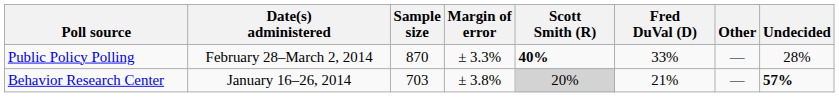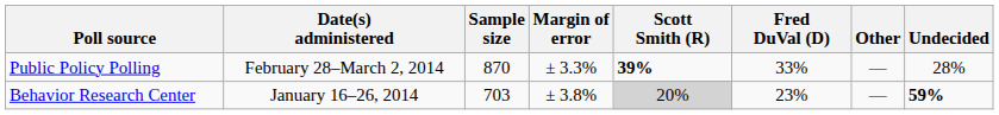Public Policy Polling | Scott Smith (R): 40% -> 39%
Behavior Research Center | Fred DuVal (D): 21% -> 23%
Behavior Research Center | Undecided: 57% -> 59%
